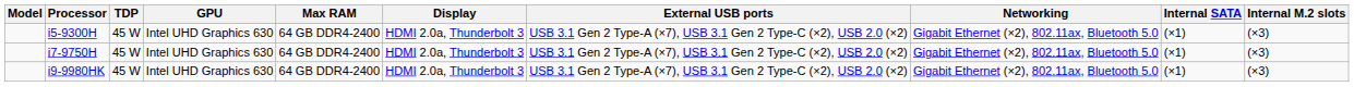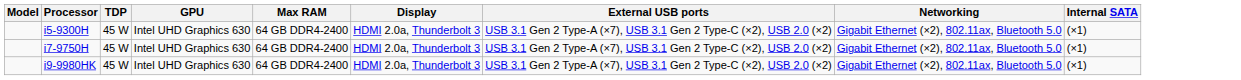- column: Internal M.2 slots | (×3) | (×3) | (×3)
